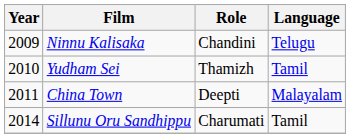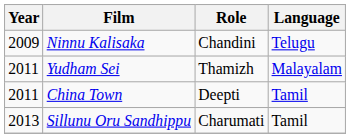Yudham Sei | Year: 2010 -> 2011
Yudham Sei | Language: Tamil -> Malayalam
China Town | Language: Malayalam -> Tamil
Sillunu Oru Sandhippu | Year: 2014 -> 2013
